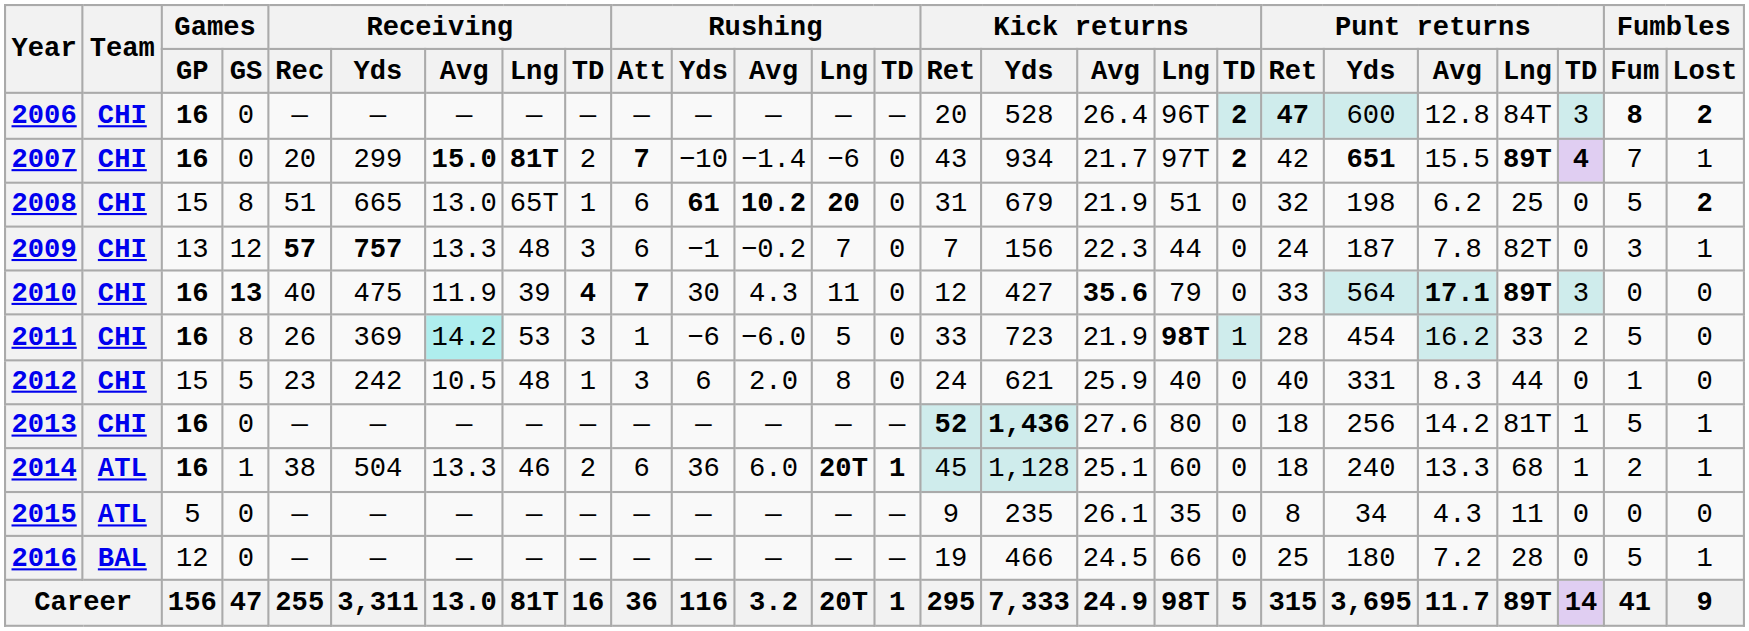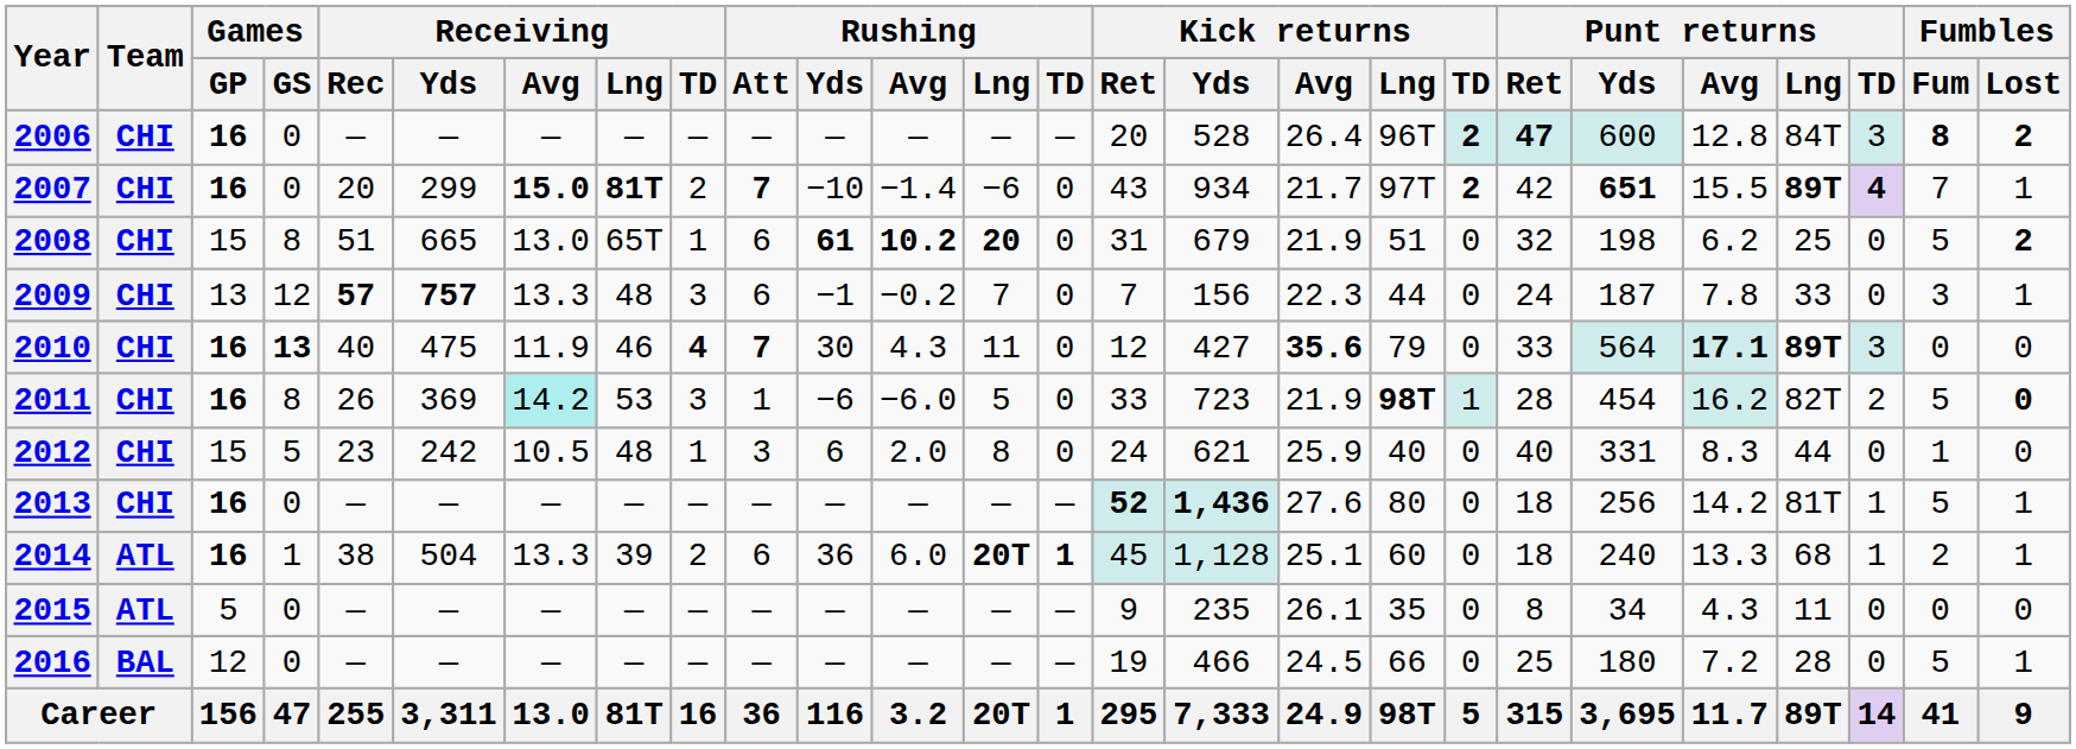2009 | Punt returns / Lng: 82T -> 33
2010 | Receiving / Lng: 39 -> 46
2011 | Punt returns / Lng: 33 -> 82T
2011 | Fumbles / Lost: normal -> bold
2014 | Receiving / Lng: 46 -> 39
